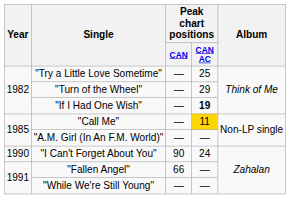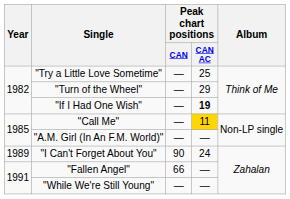"I Can't Forget About You" | Year: 1990 -> 1989
